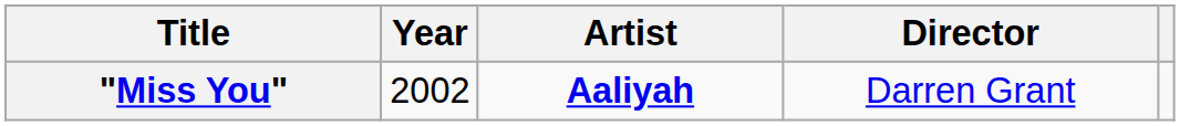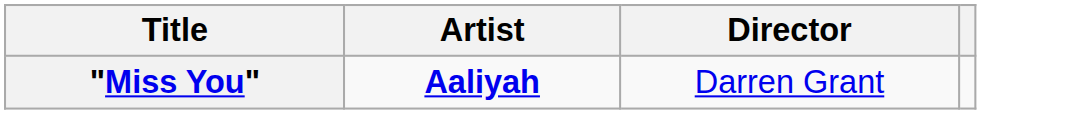- column: Year | 2002
